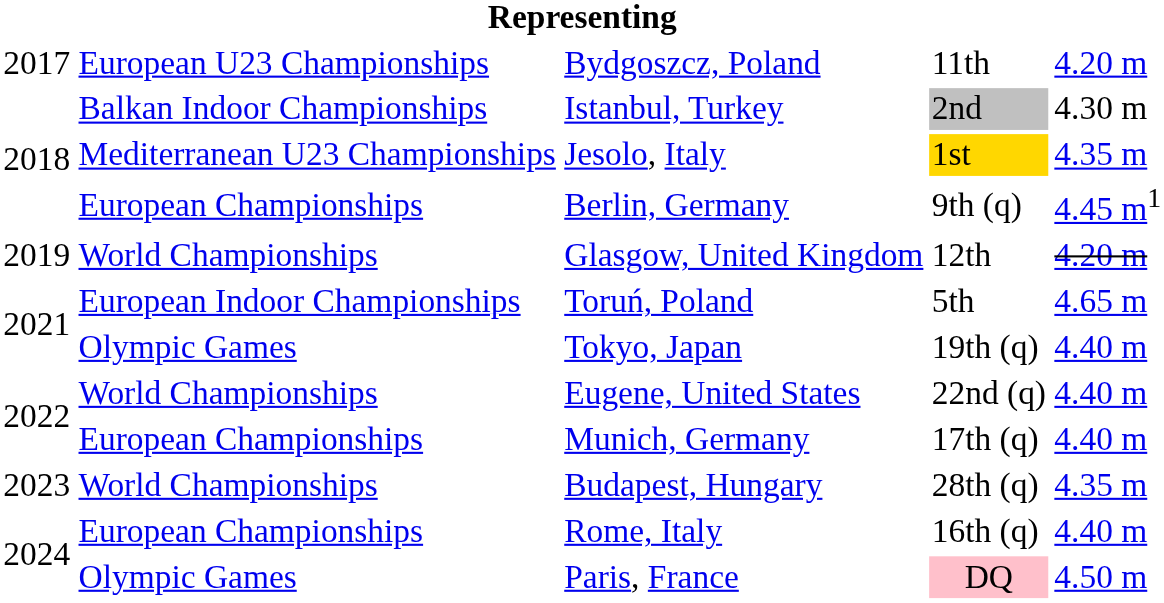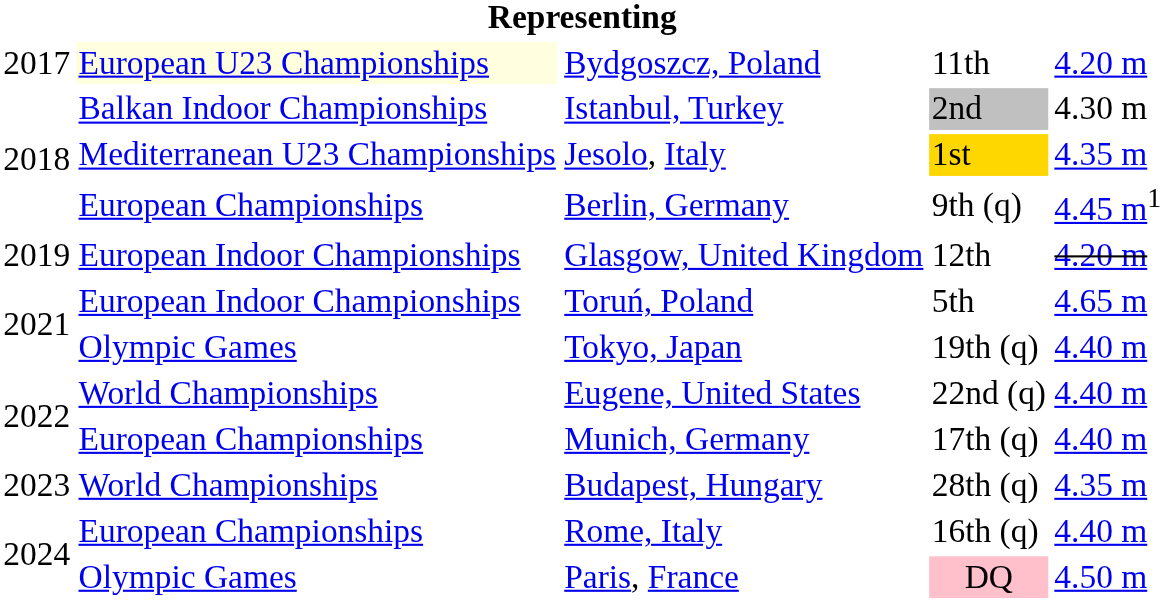Bydgoszcz, Poland | column 2: no background -> lightyellow background
Glasgow, United Kingdom | column 2: World Championships -> European Indoor Championships
